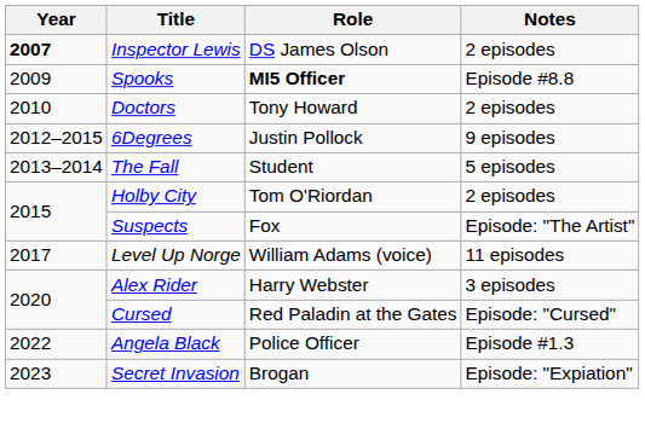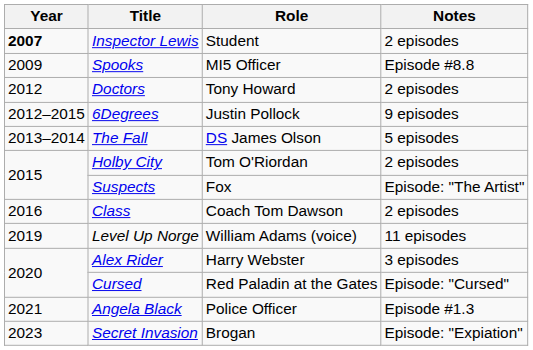Inspector Lewis | Role: DS James Olson -> Student
Spooks | Role: bold -> normal
Doctors | Year: 2010 -> 2012
The Fall | Role: Student -> DS James Olson
+ row: 2016 | Class | Coach Tom Dawson | 2 episodes
Level Up Norge | Year: 2017 -> 2019
Angela Black | Year: 2022 -> 2021
